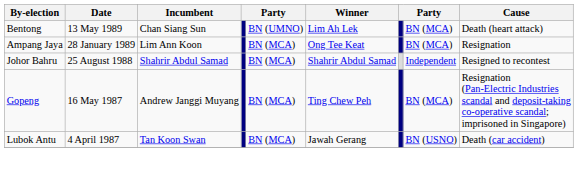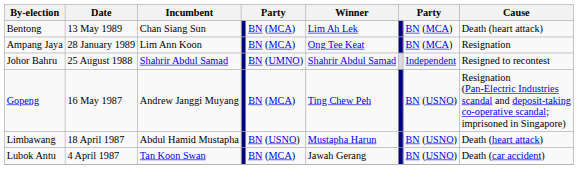Bentong | column 5: BN (UMNO) -> BN (MCA)
Johor Bahru | column 5: BN (MCA) -> BN (UMNO)
Gopeng | column 8: BN (MCA) -> BN (USNO)
+ row: Limbawang | 18 April 1987 | Abdul Hamid Mustapha | BN (USNO) | Mustapha Harun | BN (USNO) | Death (heart attack)
